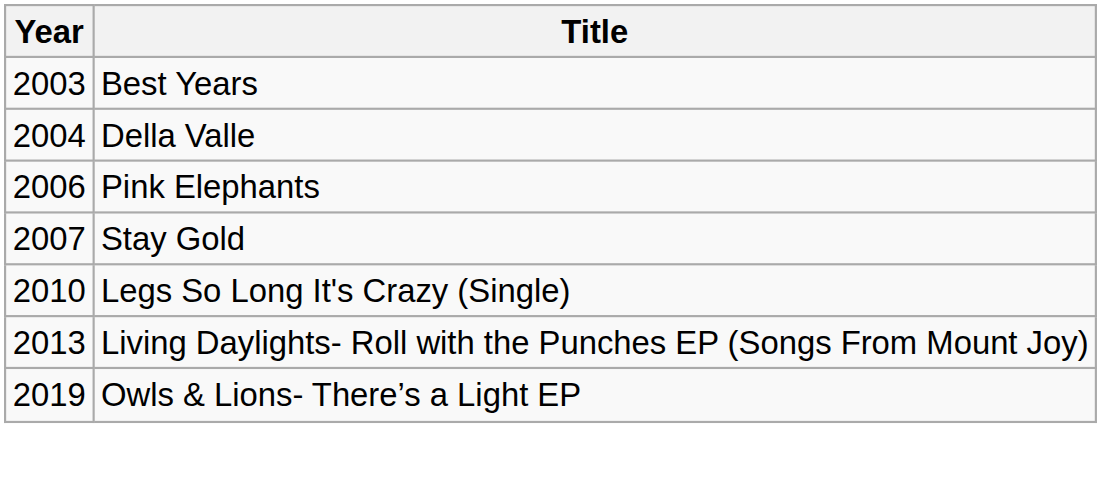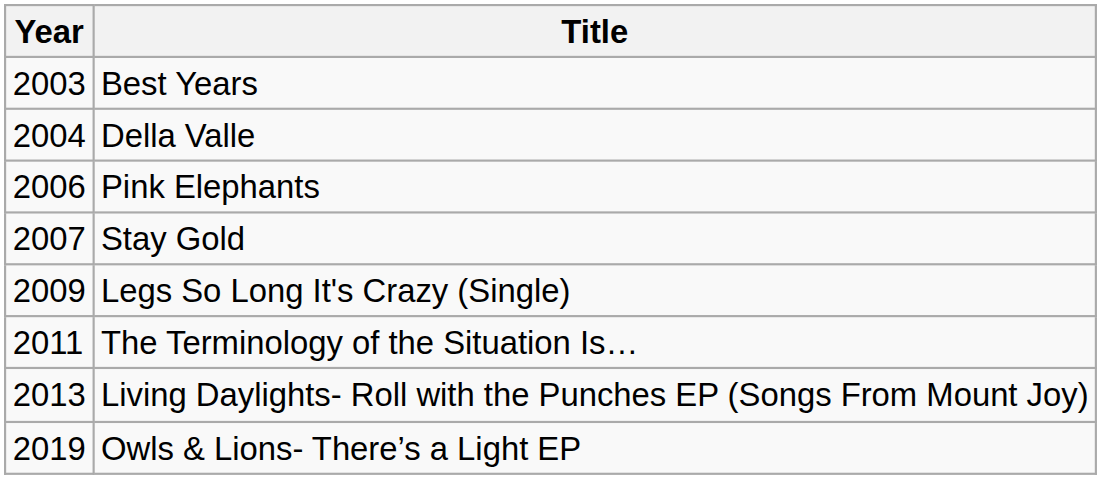Legs So Long It's Crazy (Single) | Year: 2010 -> 2009
+ row: 2011 | The Terminology of the Situation Is…
